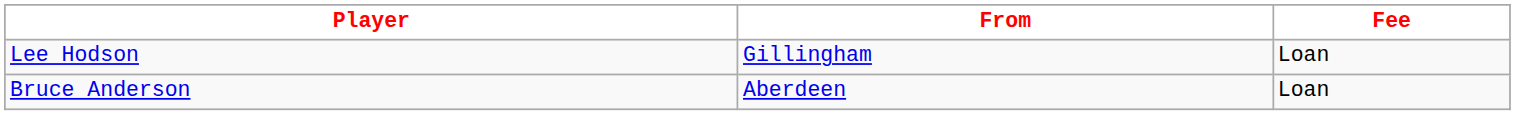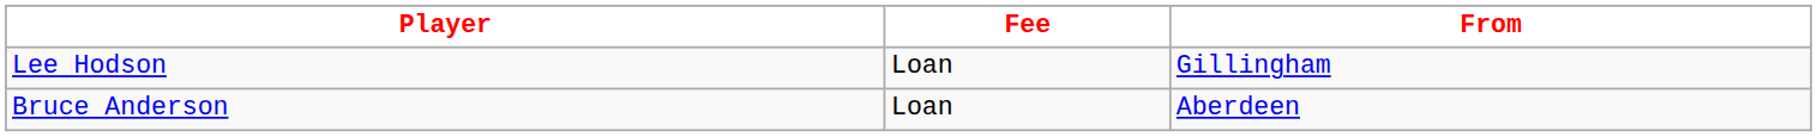columns swapped: From <-> Fee
